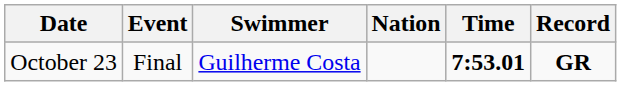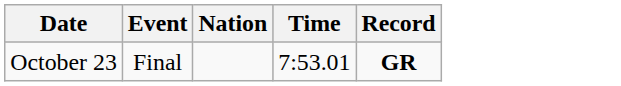- column: Swimmer | Guilherme Costa
October 23 | Time: bold -> normal
